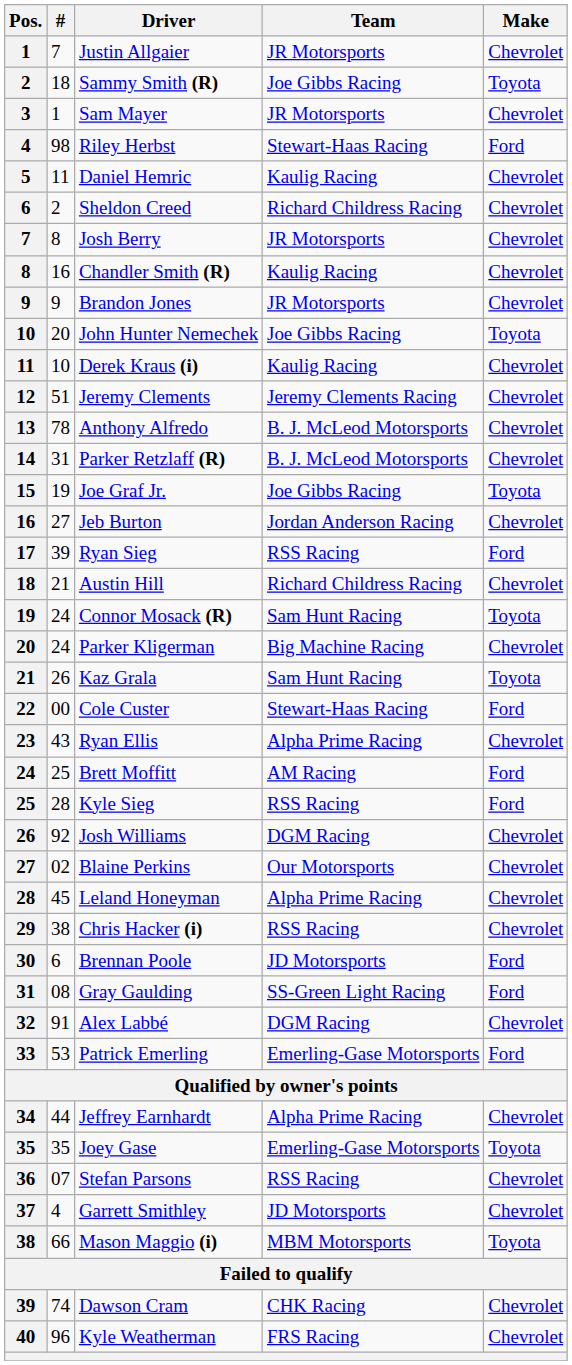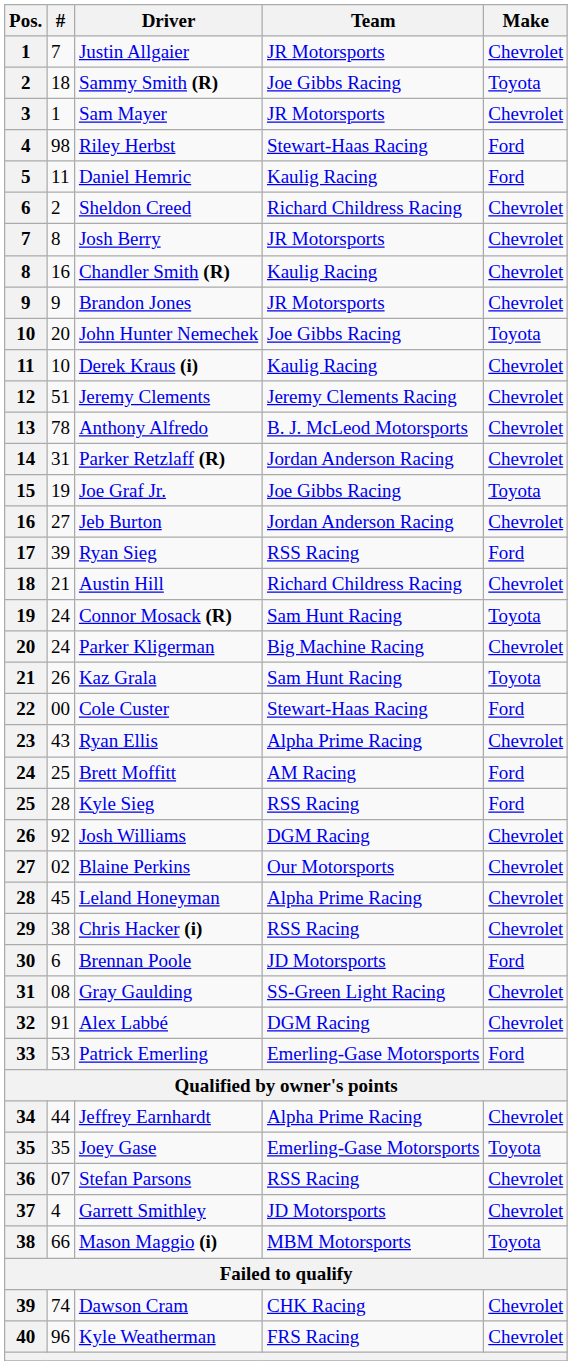Daniel Hemric | Make: Chevrolet -> Ford
Parker Retzlaff (R) | Team: B. J. McLeod Motorsports -> Jordan Anderson Racing
Gray Gaulding | Make: Ford -> Chevrolet
